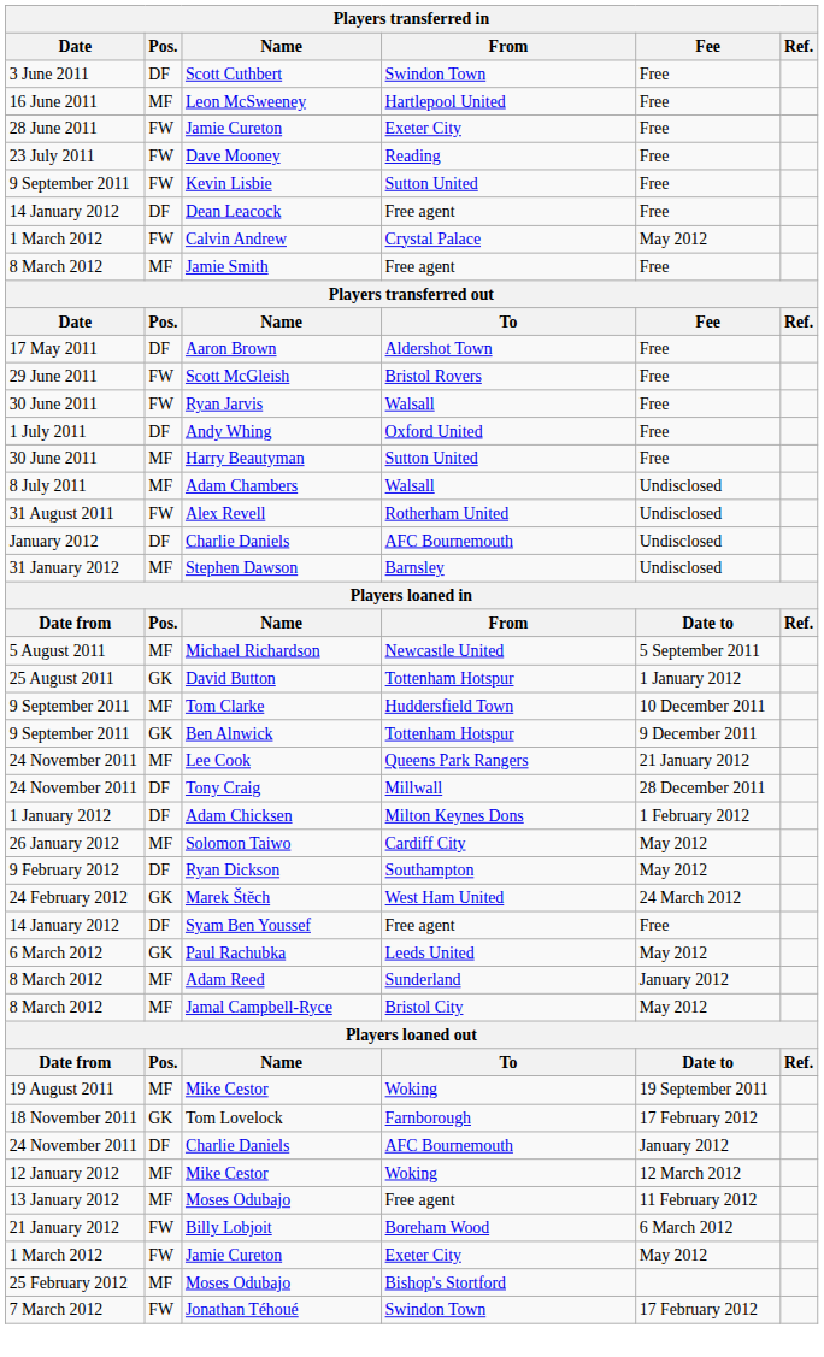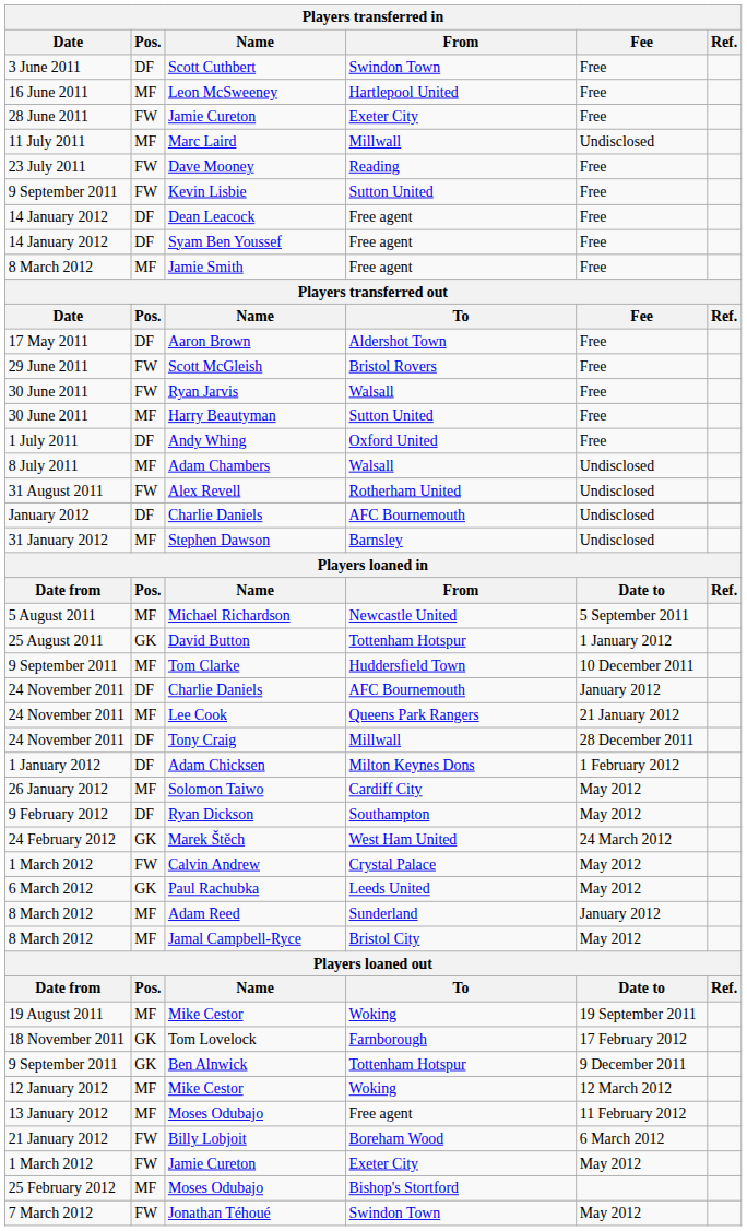+ row: 11 July 2011 | MF | Marc Laird | Millwall | Undisclosed
rows swapped: Syam Ben Youssef <-> Calvin Andrew
rows swapped: Harry Beautyman <-> Andy Whing
rows swapped: Ben Alnwick <-> 24 November 2011 / Charlie Daniels
Jonathan Téhoué | Fee: 17 February 2012 -> May 2012
